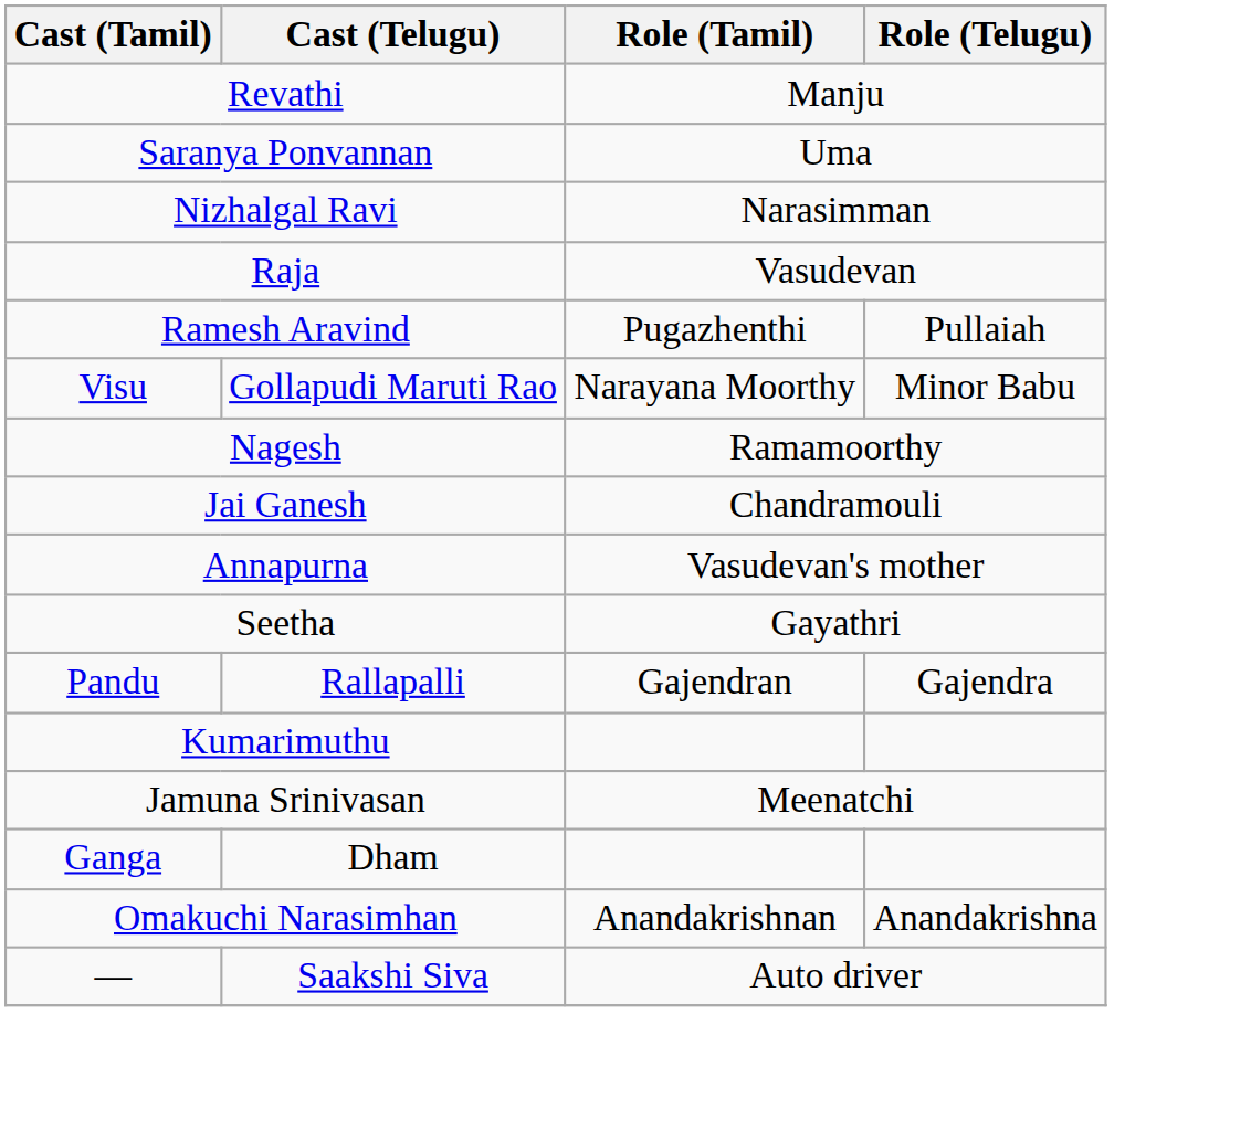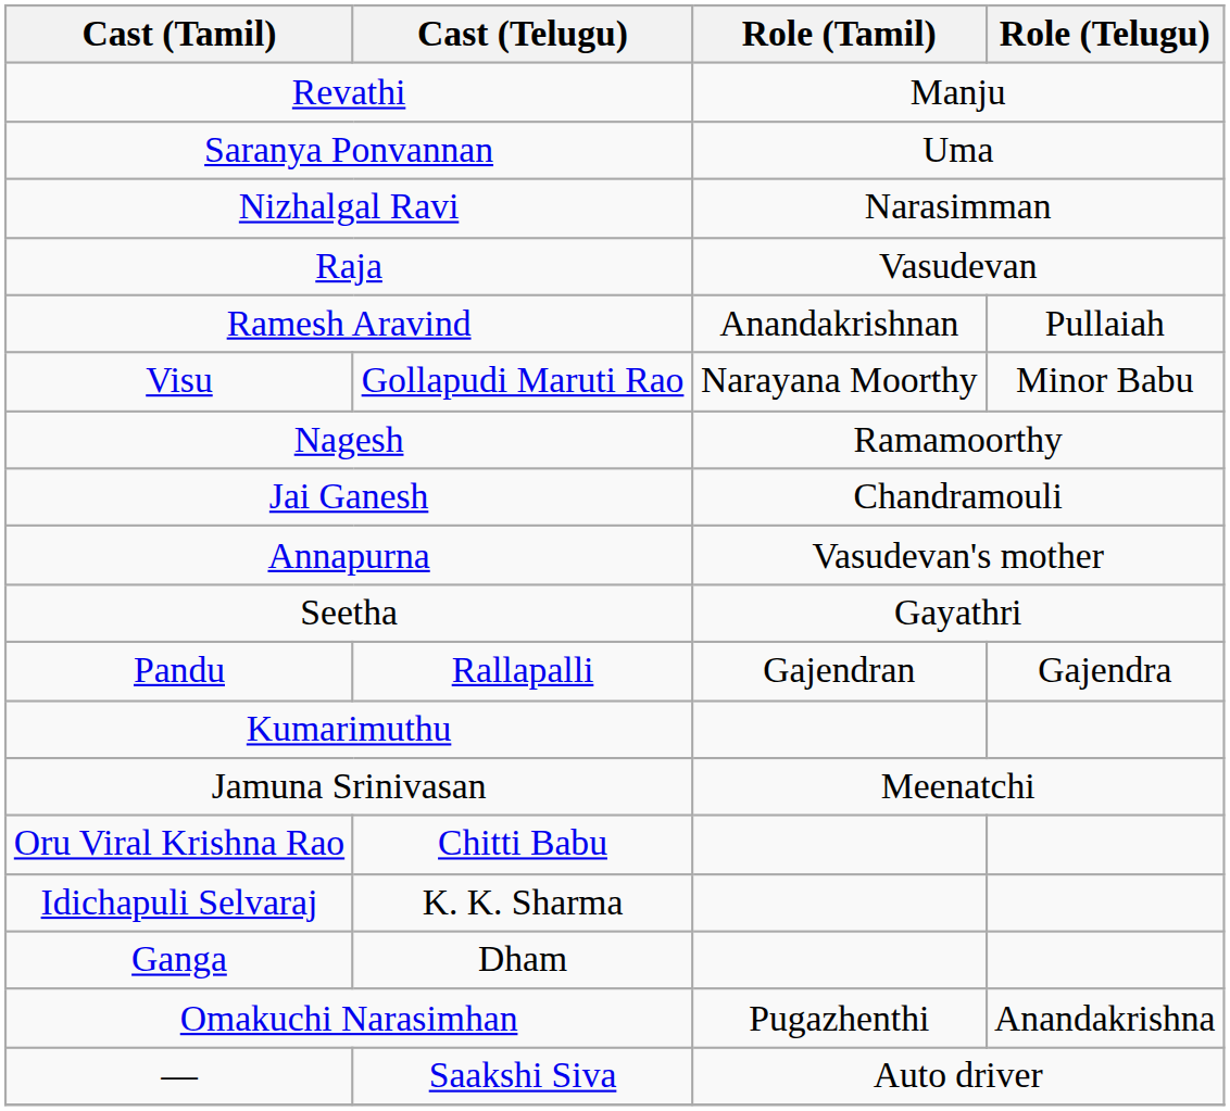Ramesh Aravind | Role (Tamil): Pugazhenthi -> Anandakrishnan
+ row: Oru Viral Krishna Rao | Chitti Babu
+ row: Idichapuli Selvaraj | K. K. Sharma
Omakuchi Narasimhan | Role (Tamil): Anandakrishnan -> Pugazhenthi
